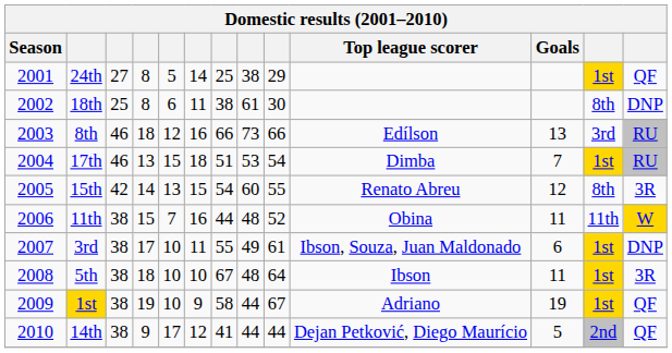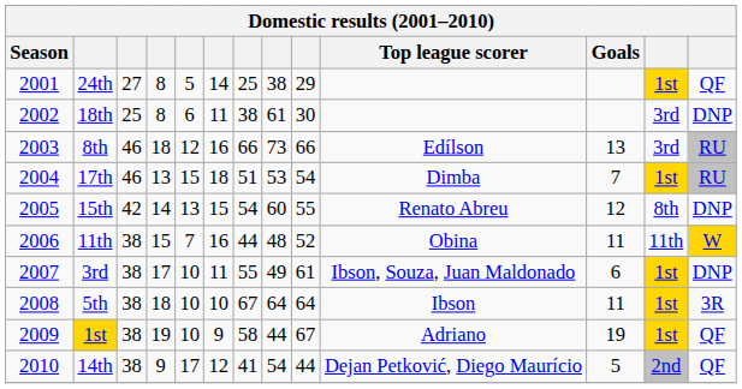18th | column 12: 8th -> 3rd
15th | column 13: 3R -> DNP
5th | column 8: 48 -> 64
14th | column 8: 44 -> 54
